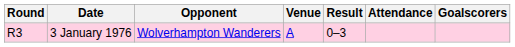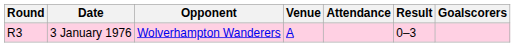columns swapped: Result <-> Attendance
